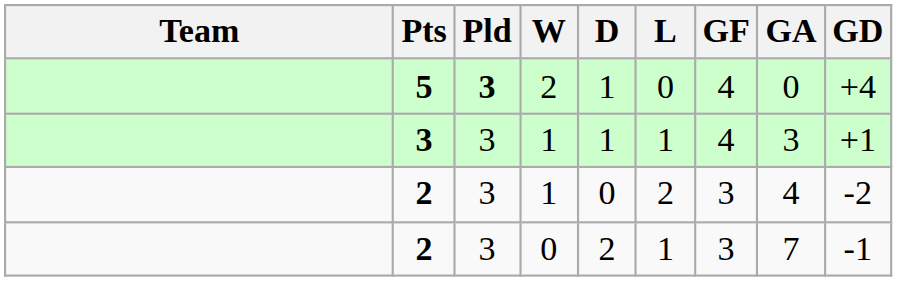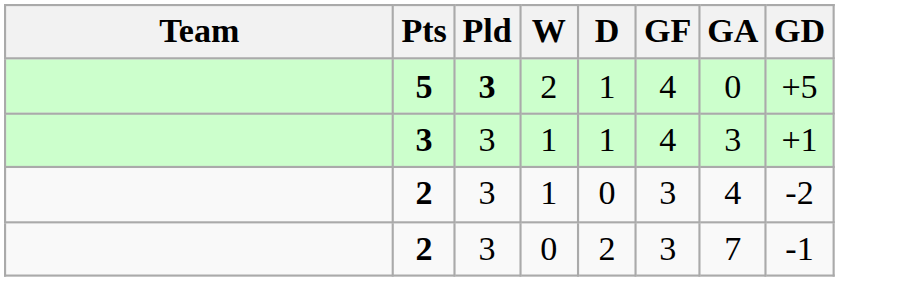- column: L | 0 | 1 | 2 | 1
5 | GD: +4 -> +5
